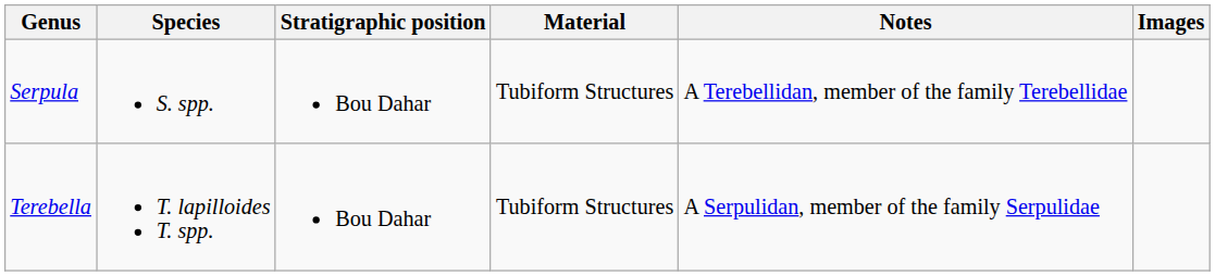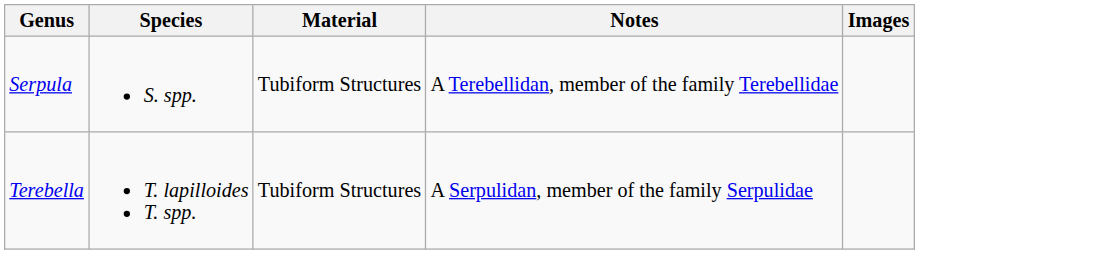- column: Stratigraphic position | Bou Dahar | Bou Dahar
